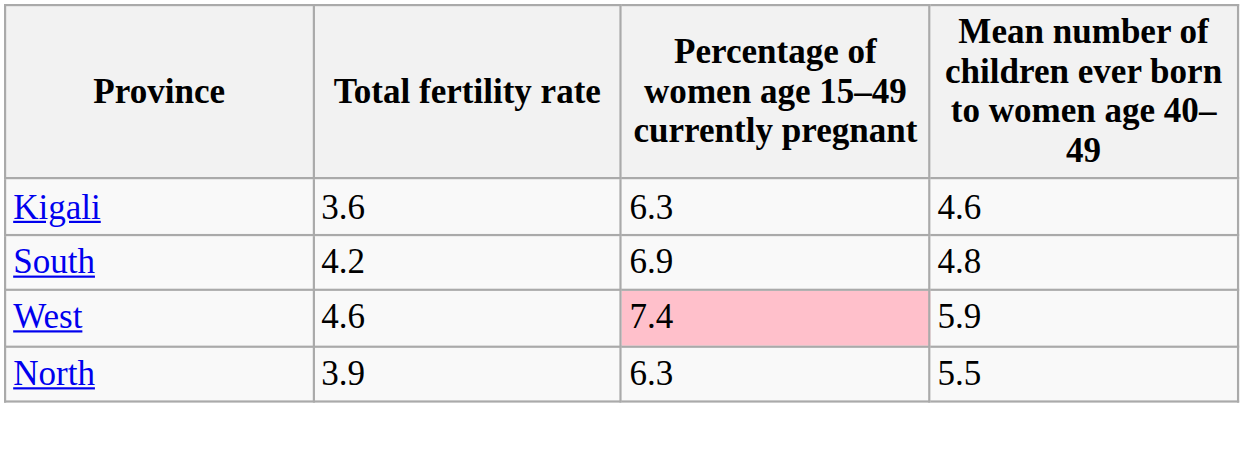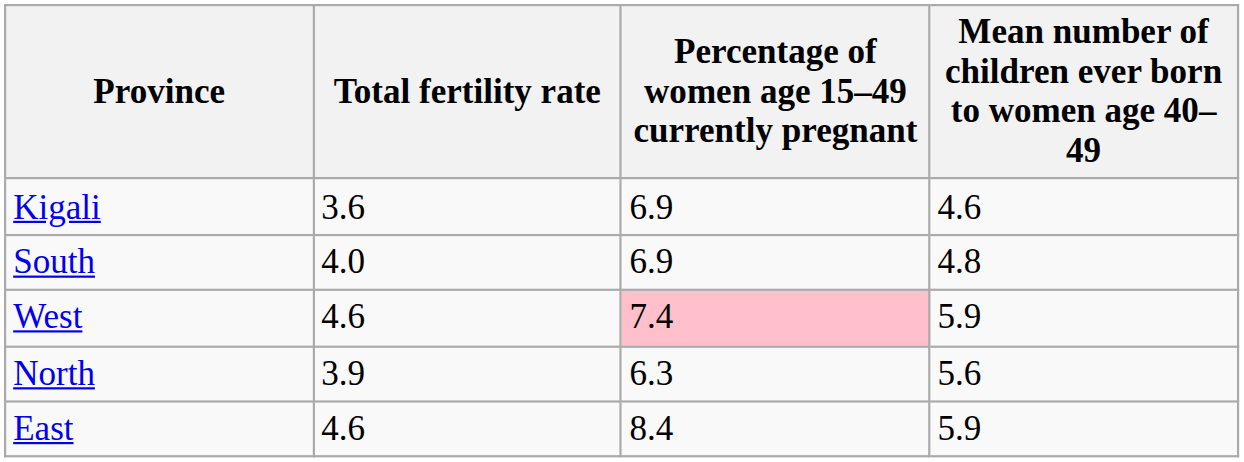Kigali | Percentage of women age 15–49 currently pregnant: 6.3 -> 6.9
South | Total fertility rate: 4.2 -> 4.0
North | Mean number of children ever born to women age 40–49: 5.5 -> 5.6
+ row: East | 4.6 | 8.4 | 5.9
